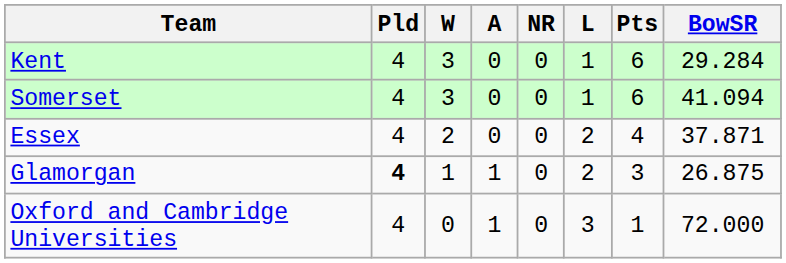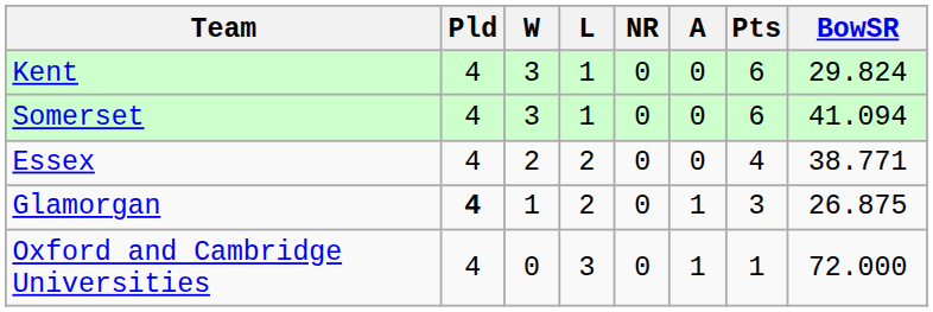columns swapped: L <-> A
Kent | BowSR: 29.284 -> 29.824
Essex | BowSR: 37.871 -> 38.771
